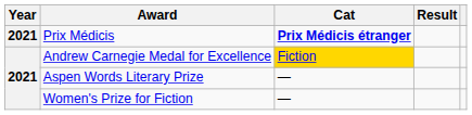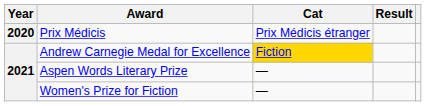Prix Médicis | Year: 2021 -> 2020
Prix Médicis | Cat: bold -> normal
